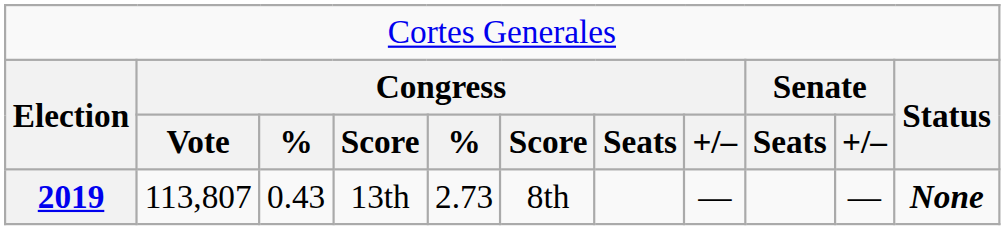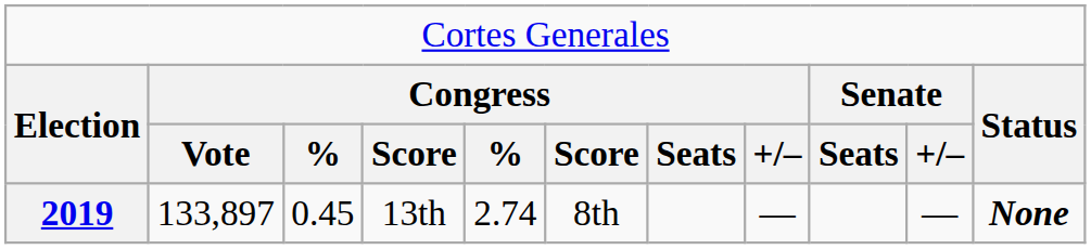2019 | column 2: 113,807 -> 133,897
2019 | column 3: 0.43 -> 0.45
2019 | column 5: 2.73 -> 2.74
